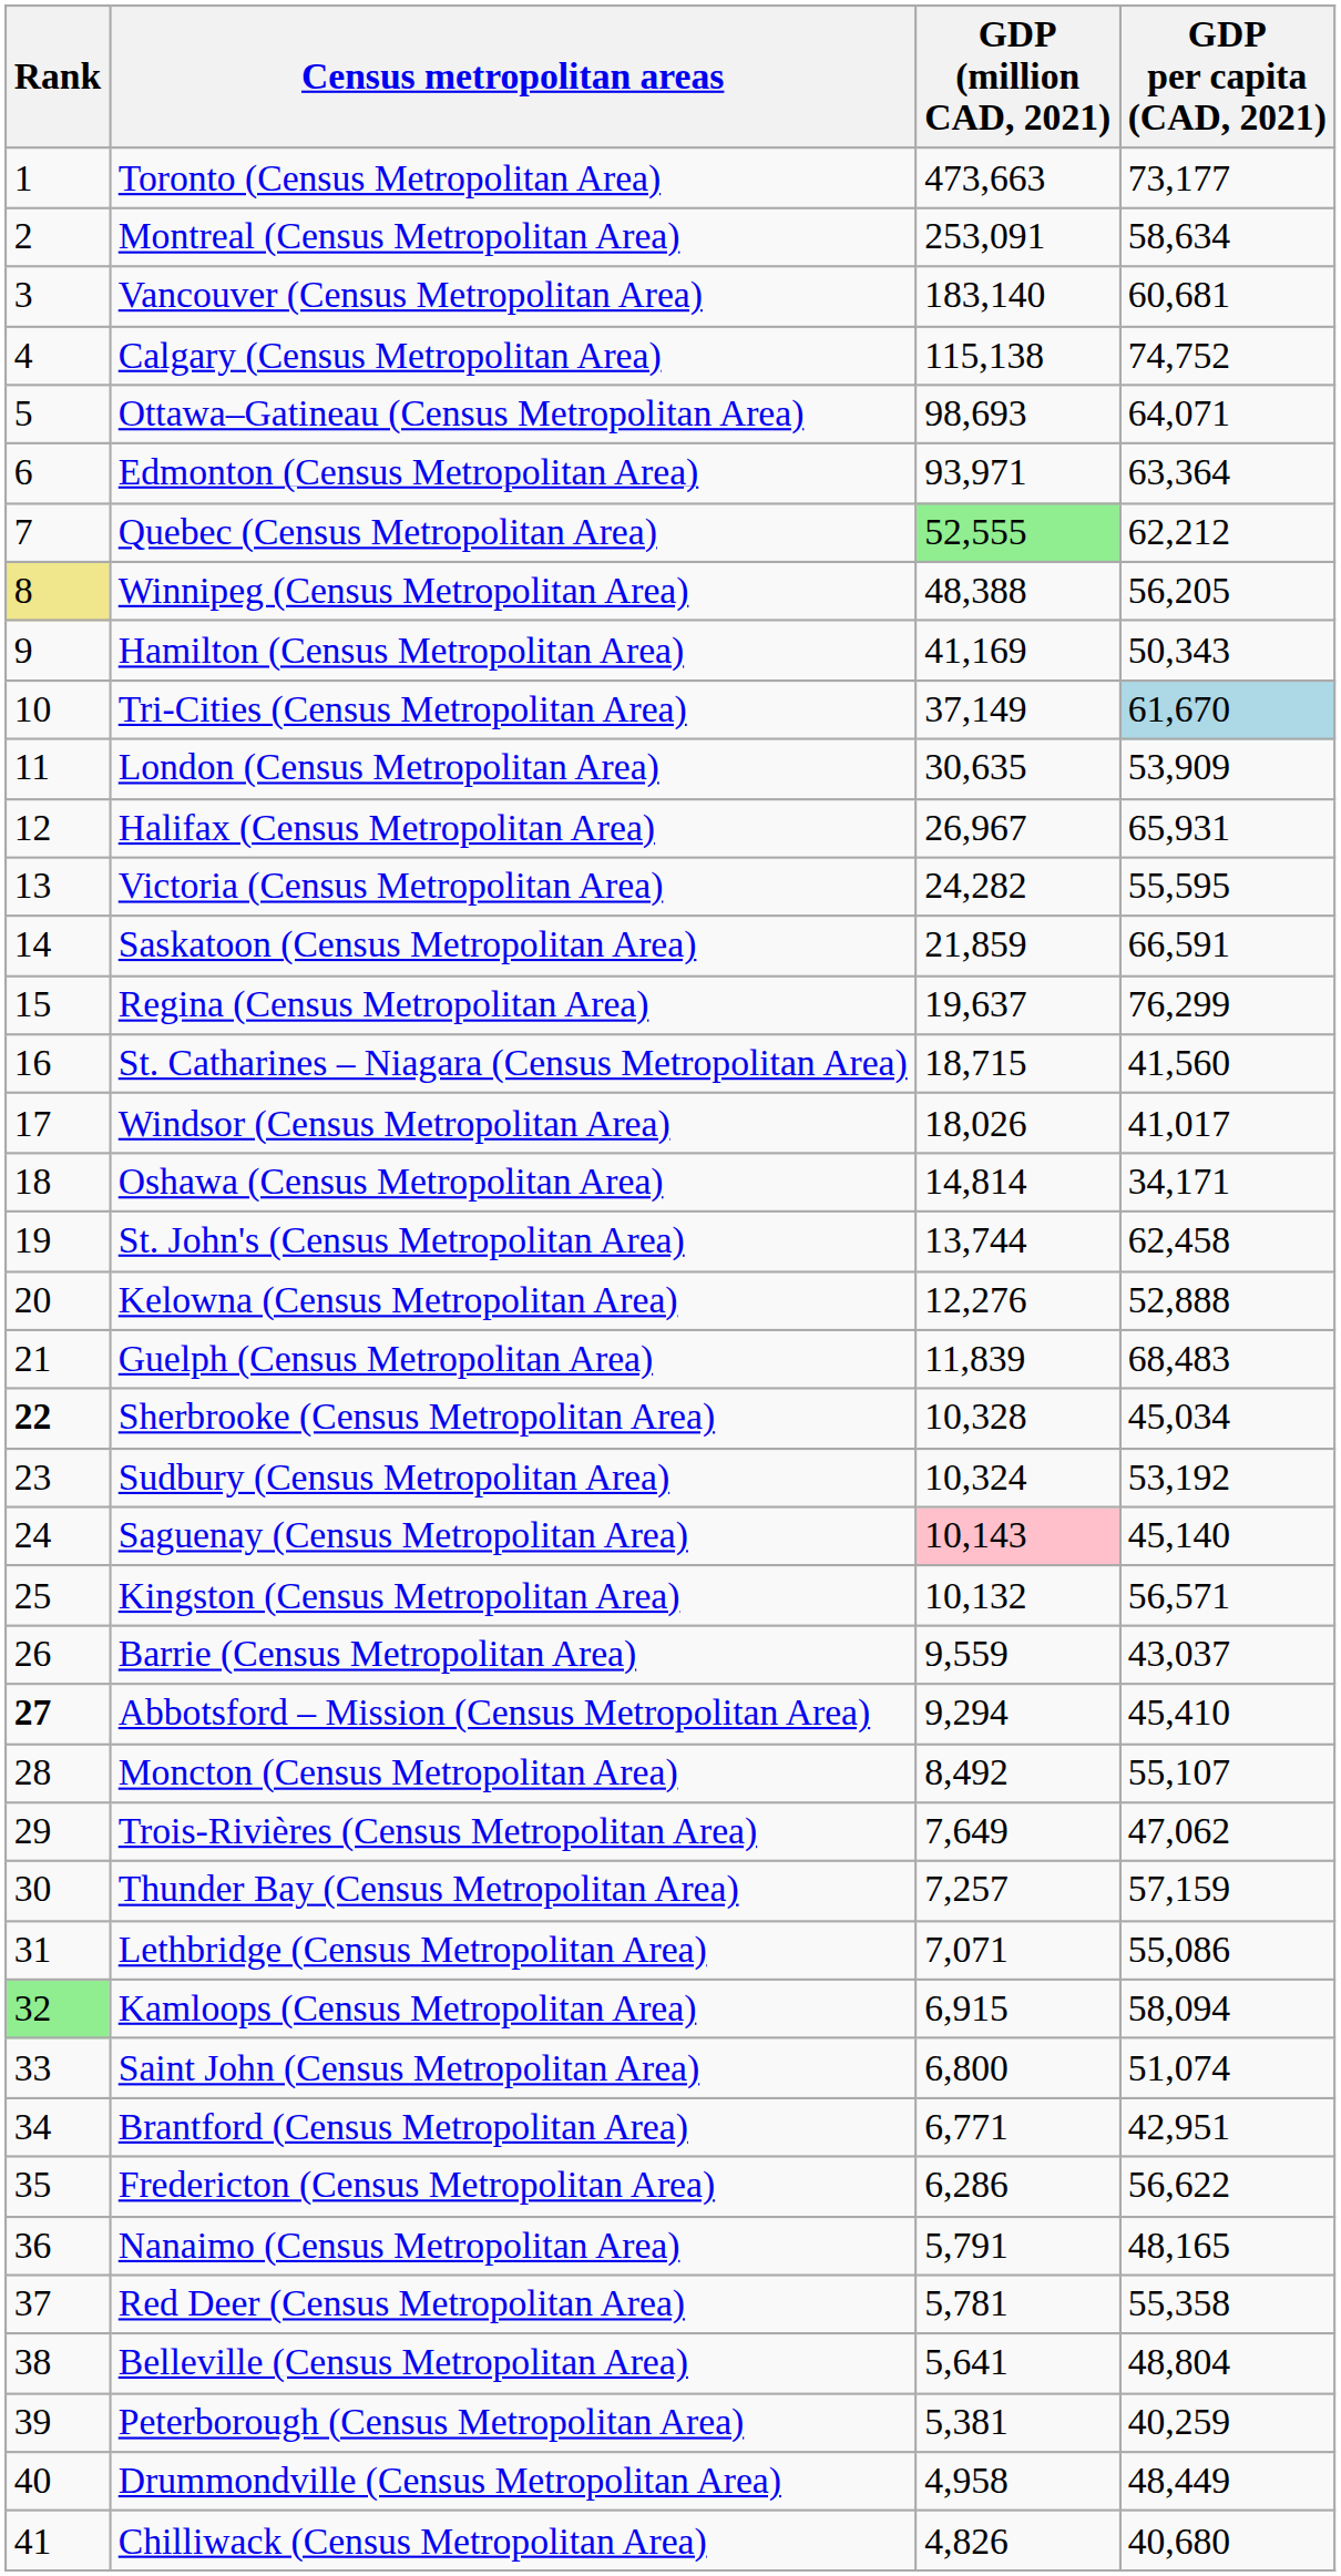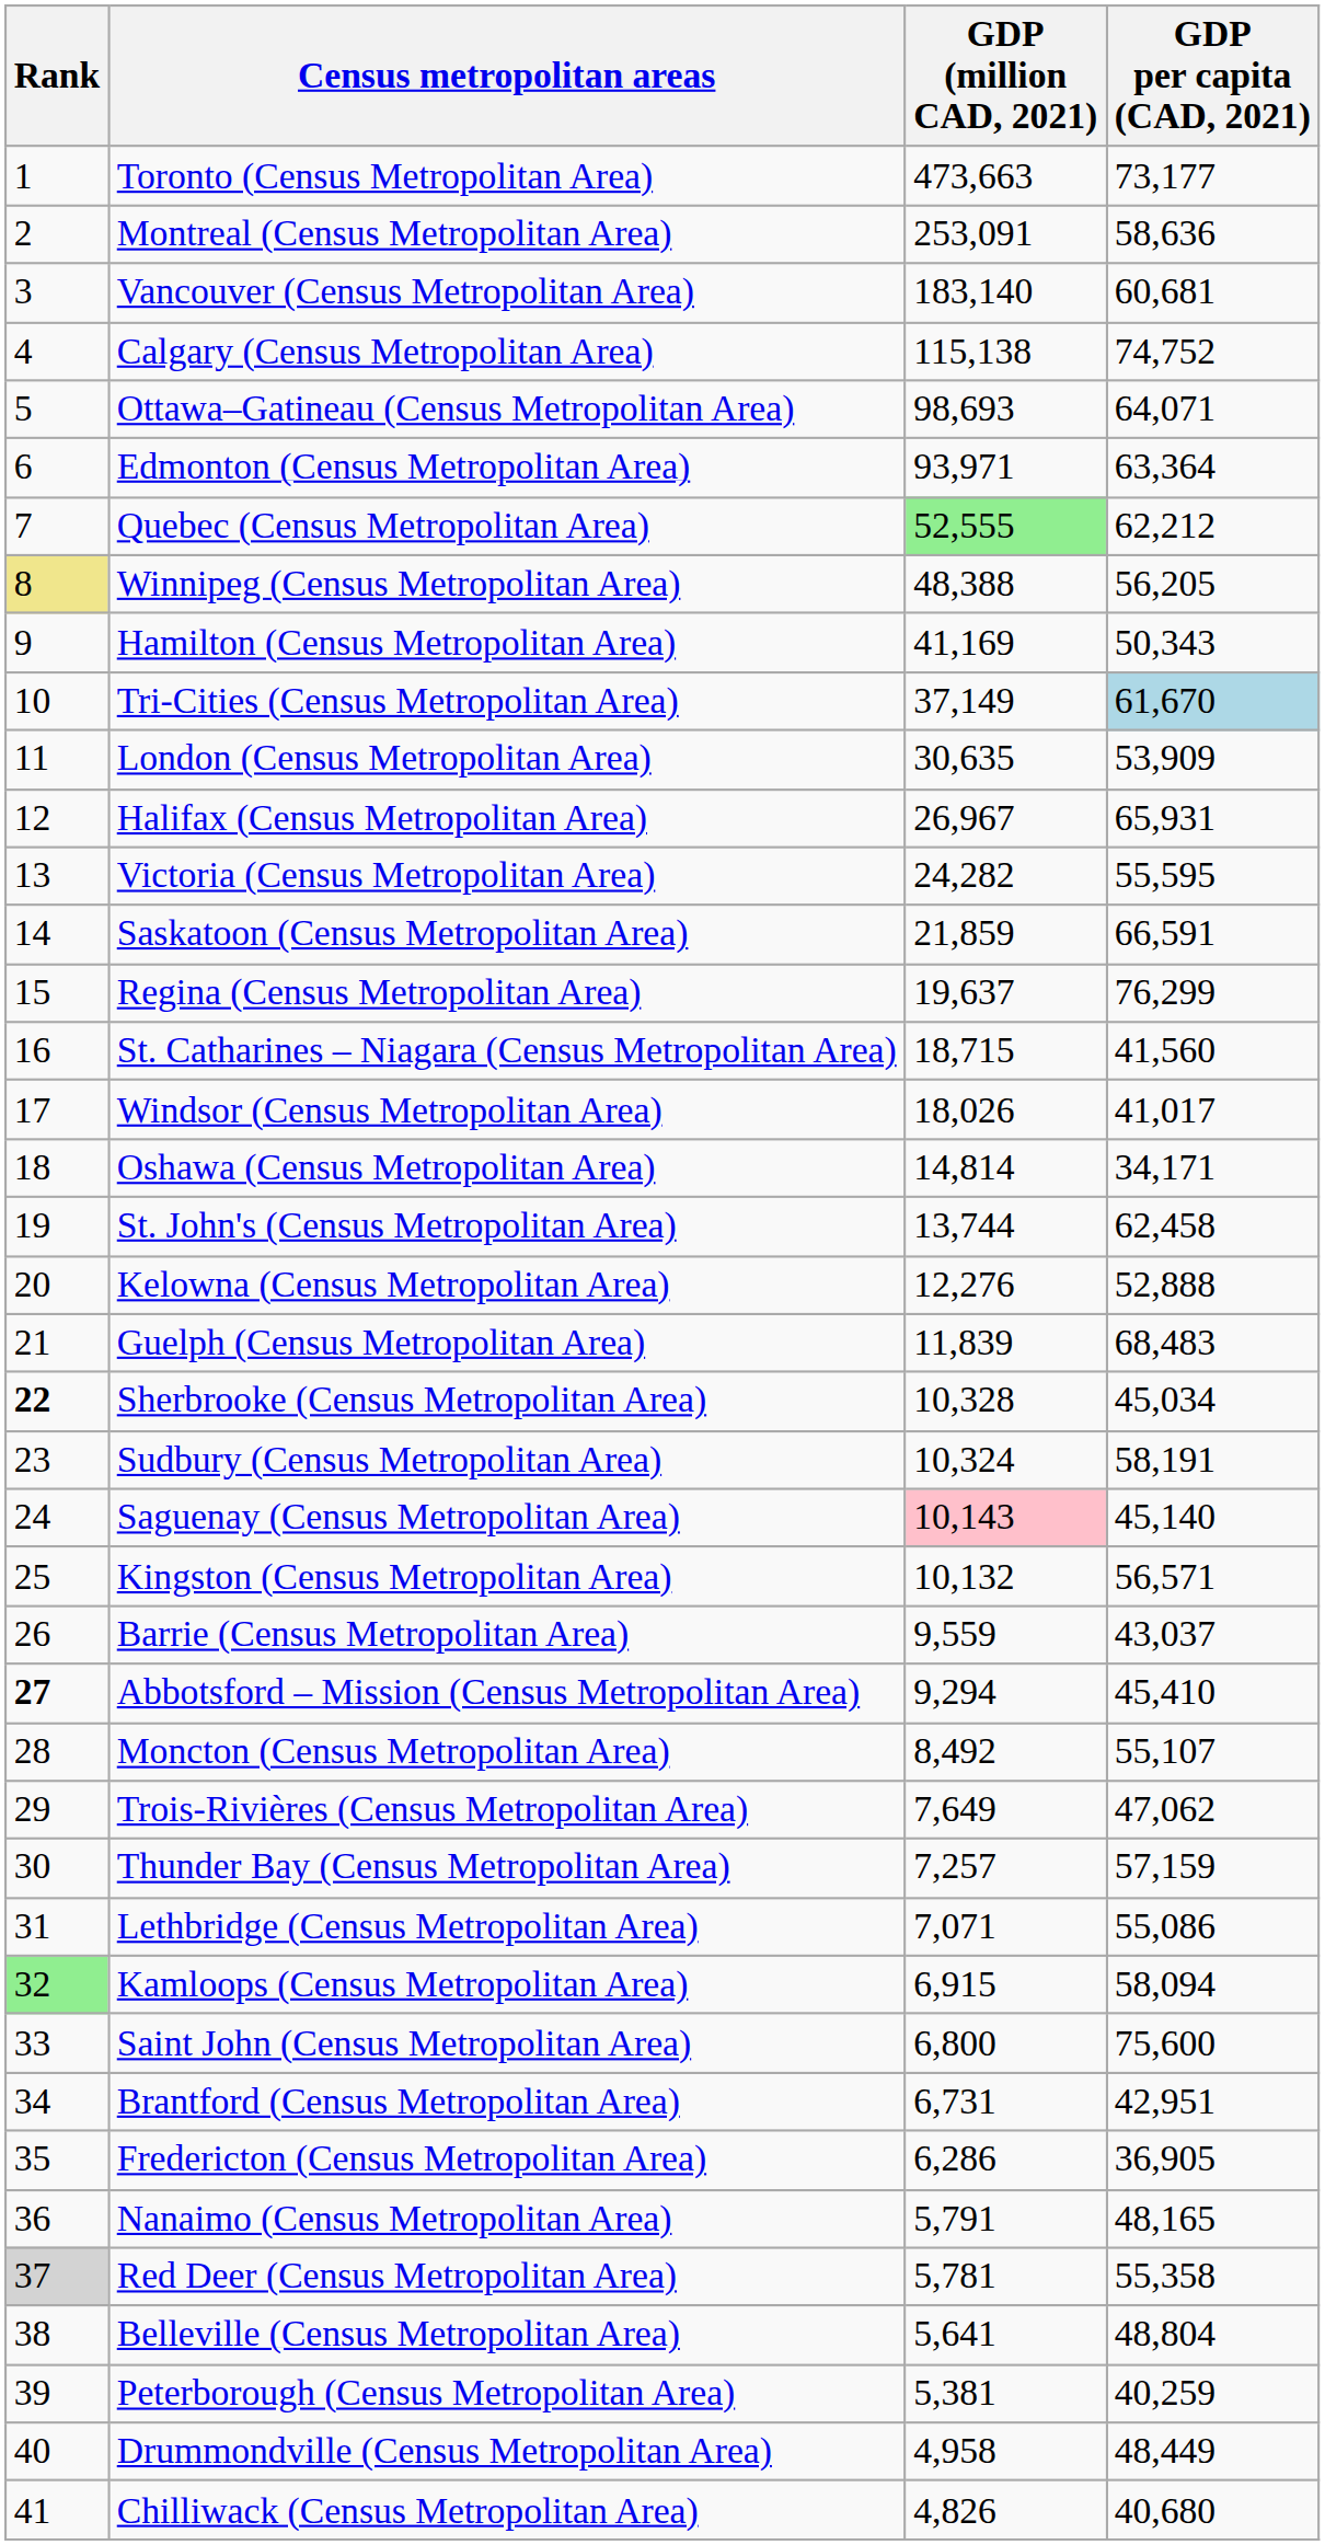Montreal (Census Metropolitan Area) | GDP per capita (CAD, 2021): 58,634 -> 58,636
Sudbury (Census Metropolitan Area) | GDP per capita (CAD, 2021): 53,192 -> 58,191
Saint John (Census Metropolitan Area) | GDP per capita (CAD, 2021): 51,074 -> 75,600
Brantford (Census Metropolitan Area) | GDP (million CAD, 2021): 6,771 -> 6,731
Fredericton (Census Metropolitan Area) | GDP per capita (CAD, 2021): 56,622 -> 36,905
Red Deer (Census Metropolitan Area) | Rank: no background -> lightgrey background
